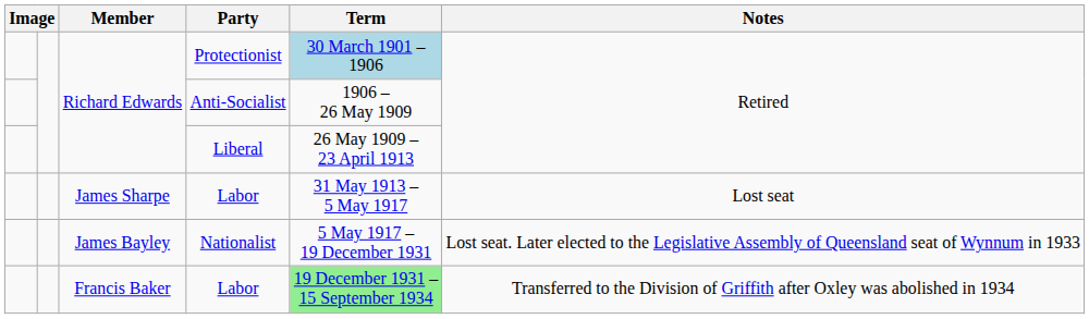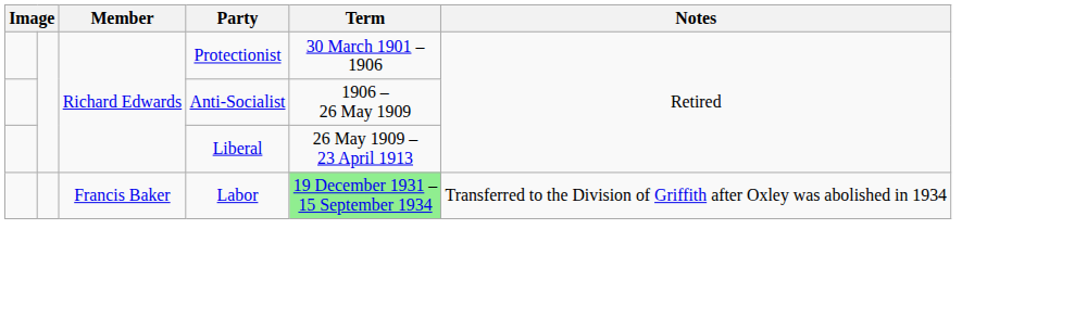Protectionist | Term: lightblue background -> no background
- row: James Sharpe | Labor | 31 May 1913 – 5 May 1917 | Lost seat
- row: James Bayley | Nationalist | 5 May 1917 – 19 December 1931 | Lost seat. Later elected to the Legislative Assembly of Queensland seat of Wynnum in 1933
